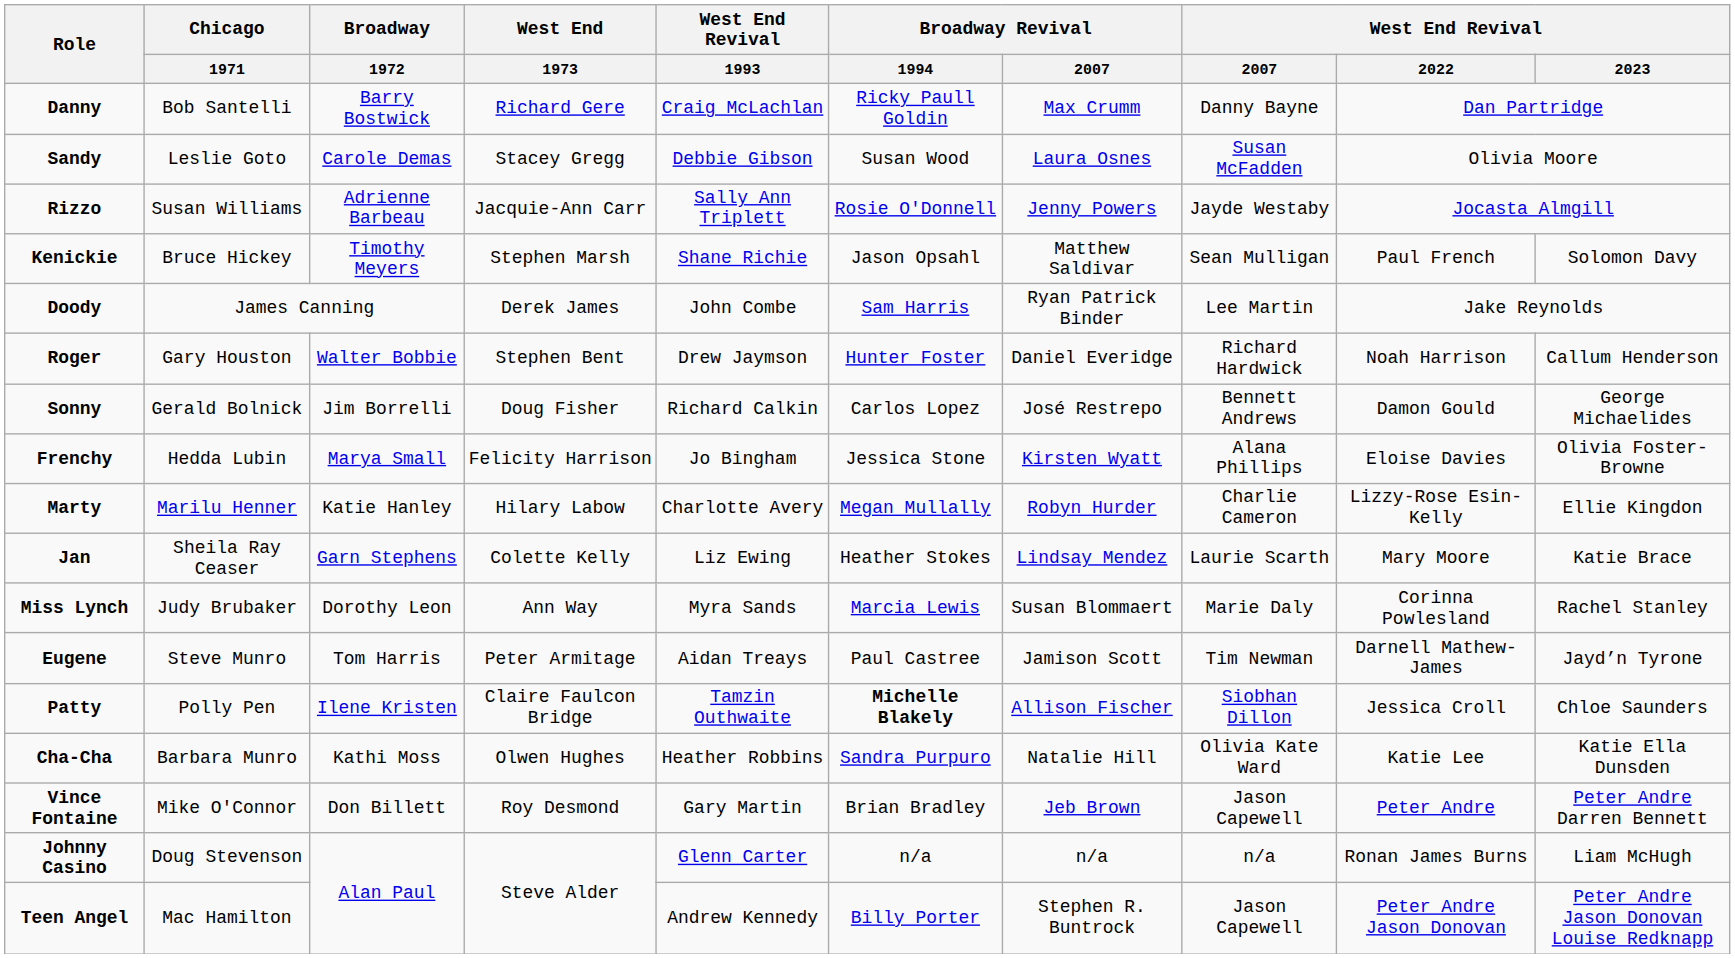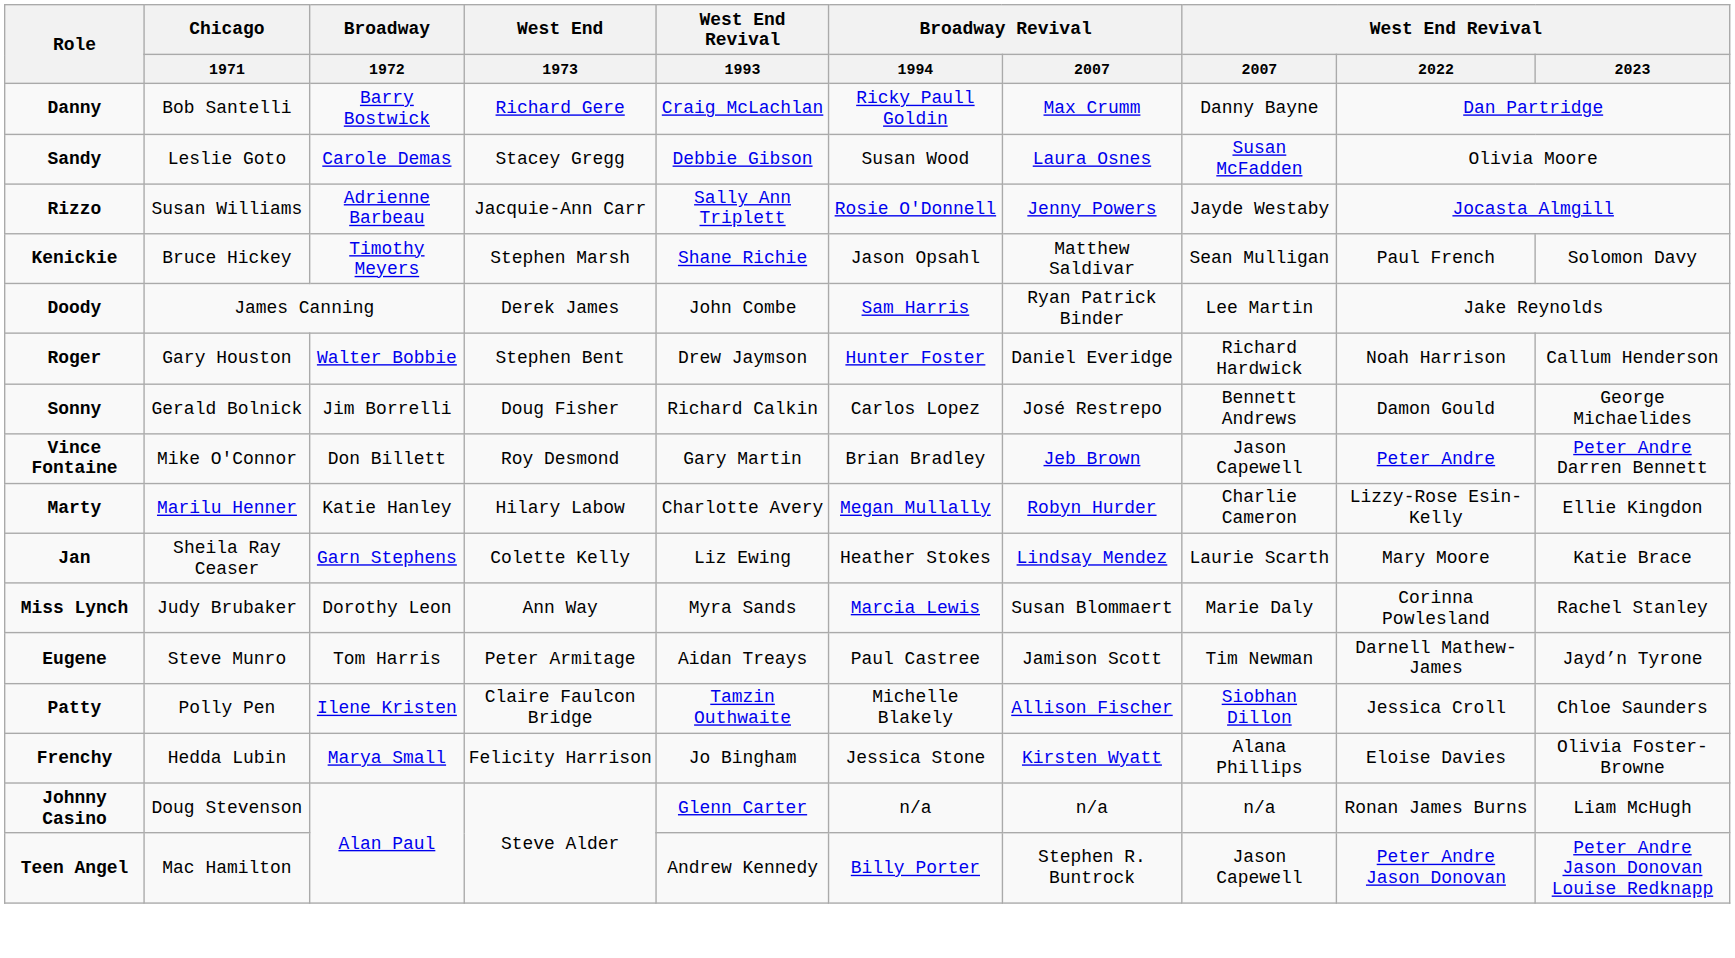rows swapped: Frenchy <-> Vince Fontaine
Patty | Broadway Revival / 1994: bold -> normal
- row: Cha-Cha | Barbara Munro | Kathi Moss | Olwen Hughes | Heather Robbins | Sandra Purpuro | Natalie Hill | Olivia Kate Ward | Katie Lee | Katie Ella Dunsden
